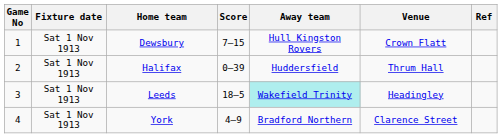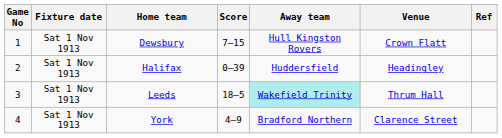Halifax | Venue: Thrum Hall -> Headingley
Leeds | Venue: Headingley -> Thrum Hall
